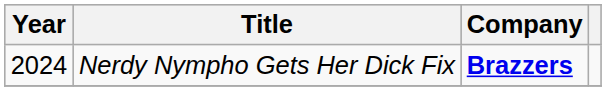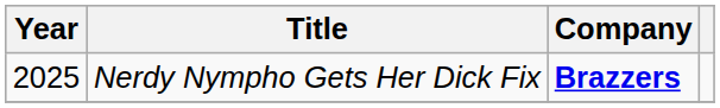Nerdy Nympho Gets Her Dick Fix | Year: 2024 -> 2025
